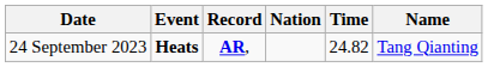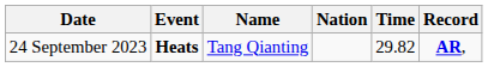columns swapped: Name <-> Record
24 September 2023 | Time: 24.82 -> 29.82
